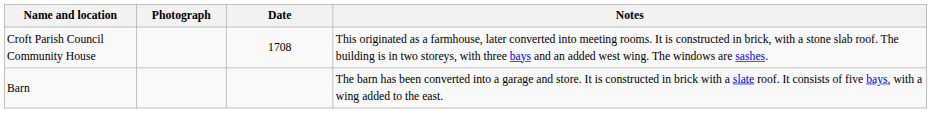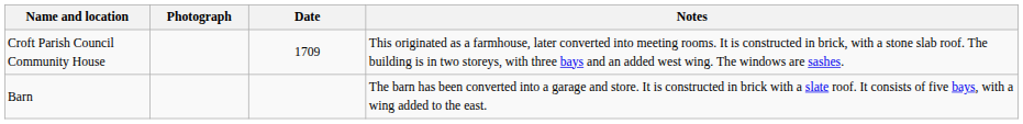Croft Parish Council Community House | Date: 1708 -> 1709
